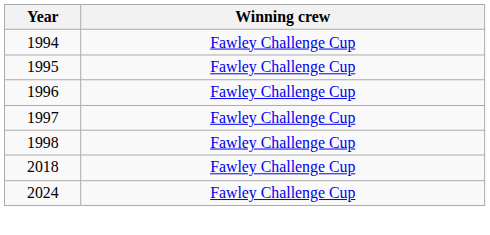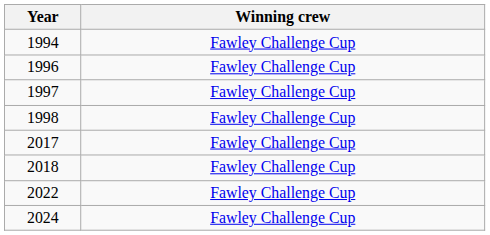- row: 1995 | Fawley Challenge Cup
+ row: 2017 | Fawley Challenge Cup
+ row: 2022 | Fawley Challenge Cup
